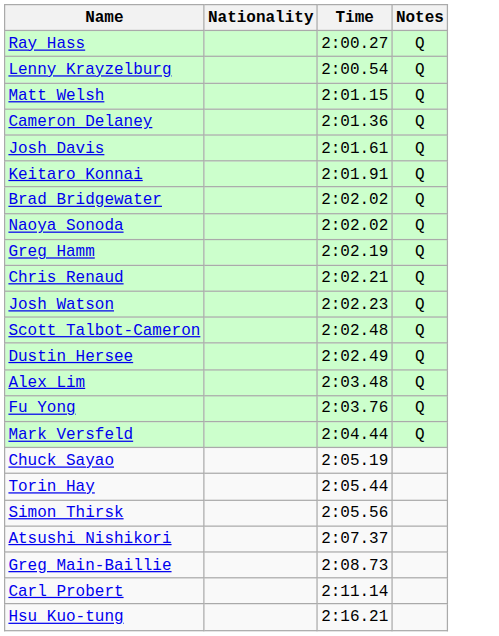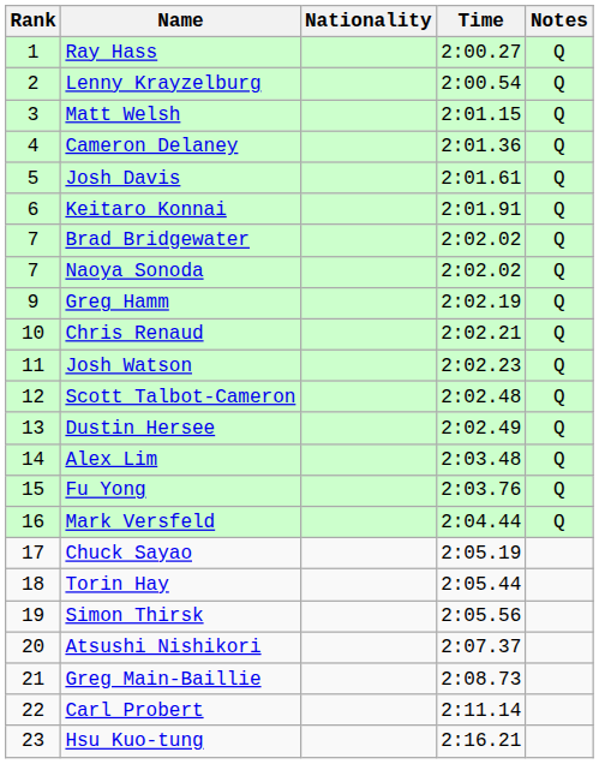+ column: Rank | 1 | 2 | 3 | 4 | 5 | 6 | 7 | 7 | 9 | 10 | 11 | 12 | 13 | 14 | 15 | 16 | 17 | 18 | 19 | 20 | 21 | 22 | 23
